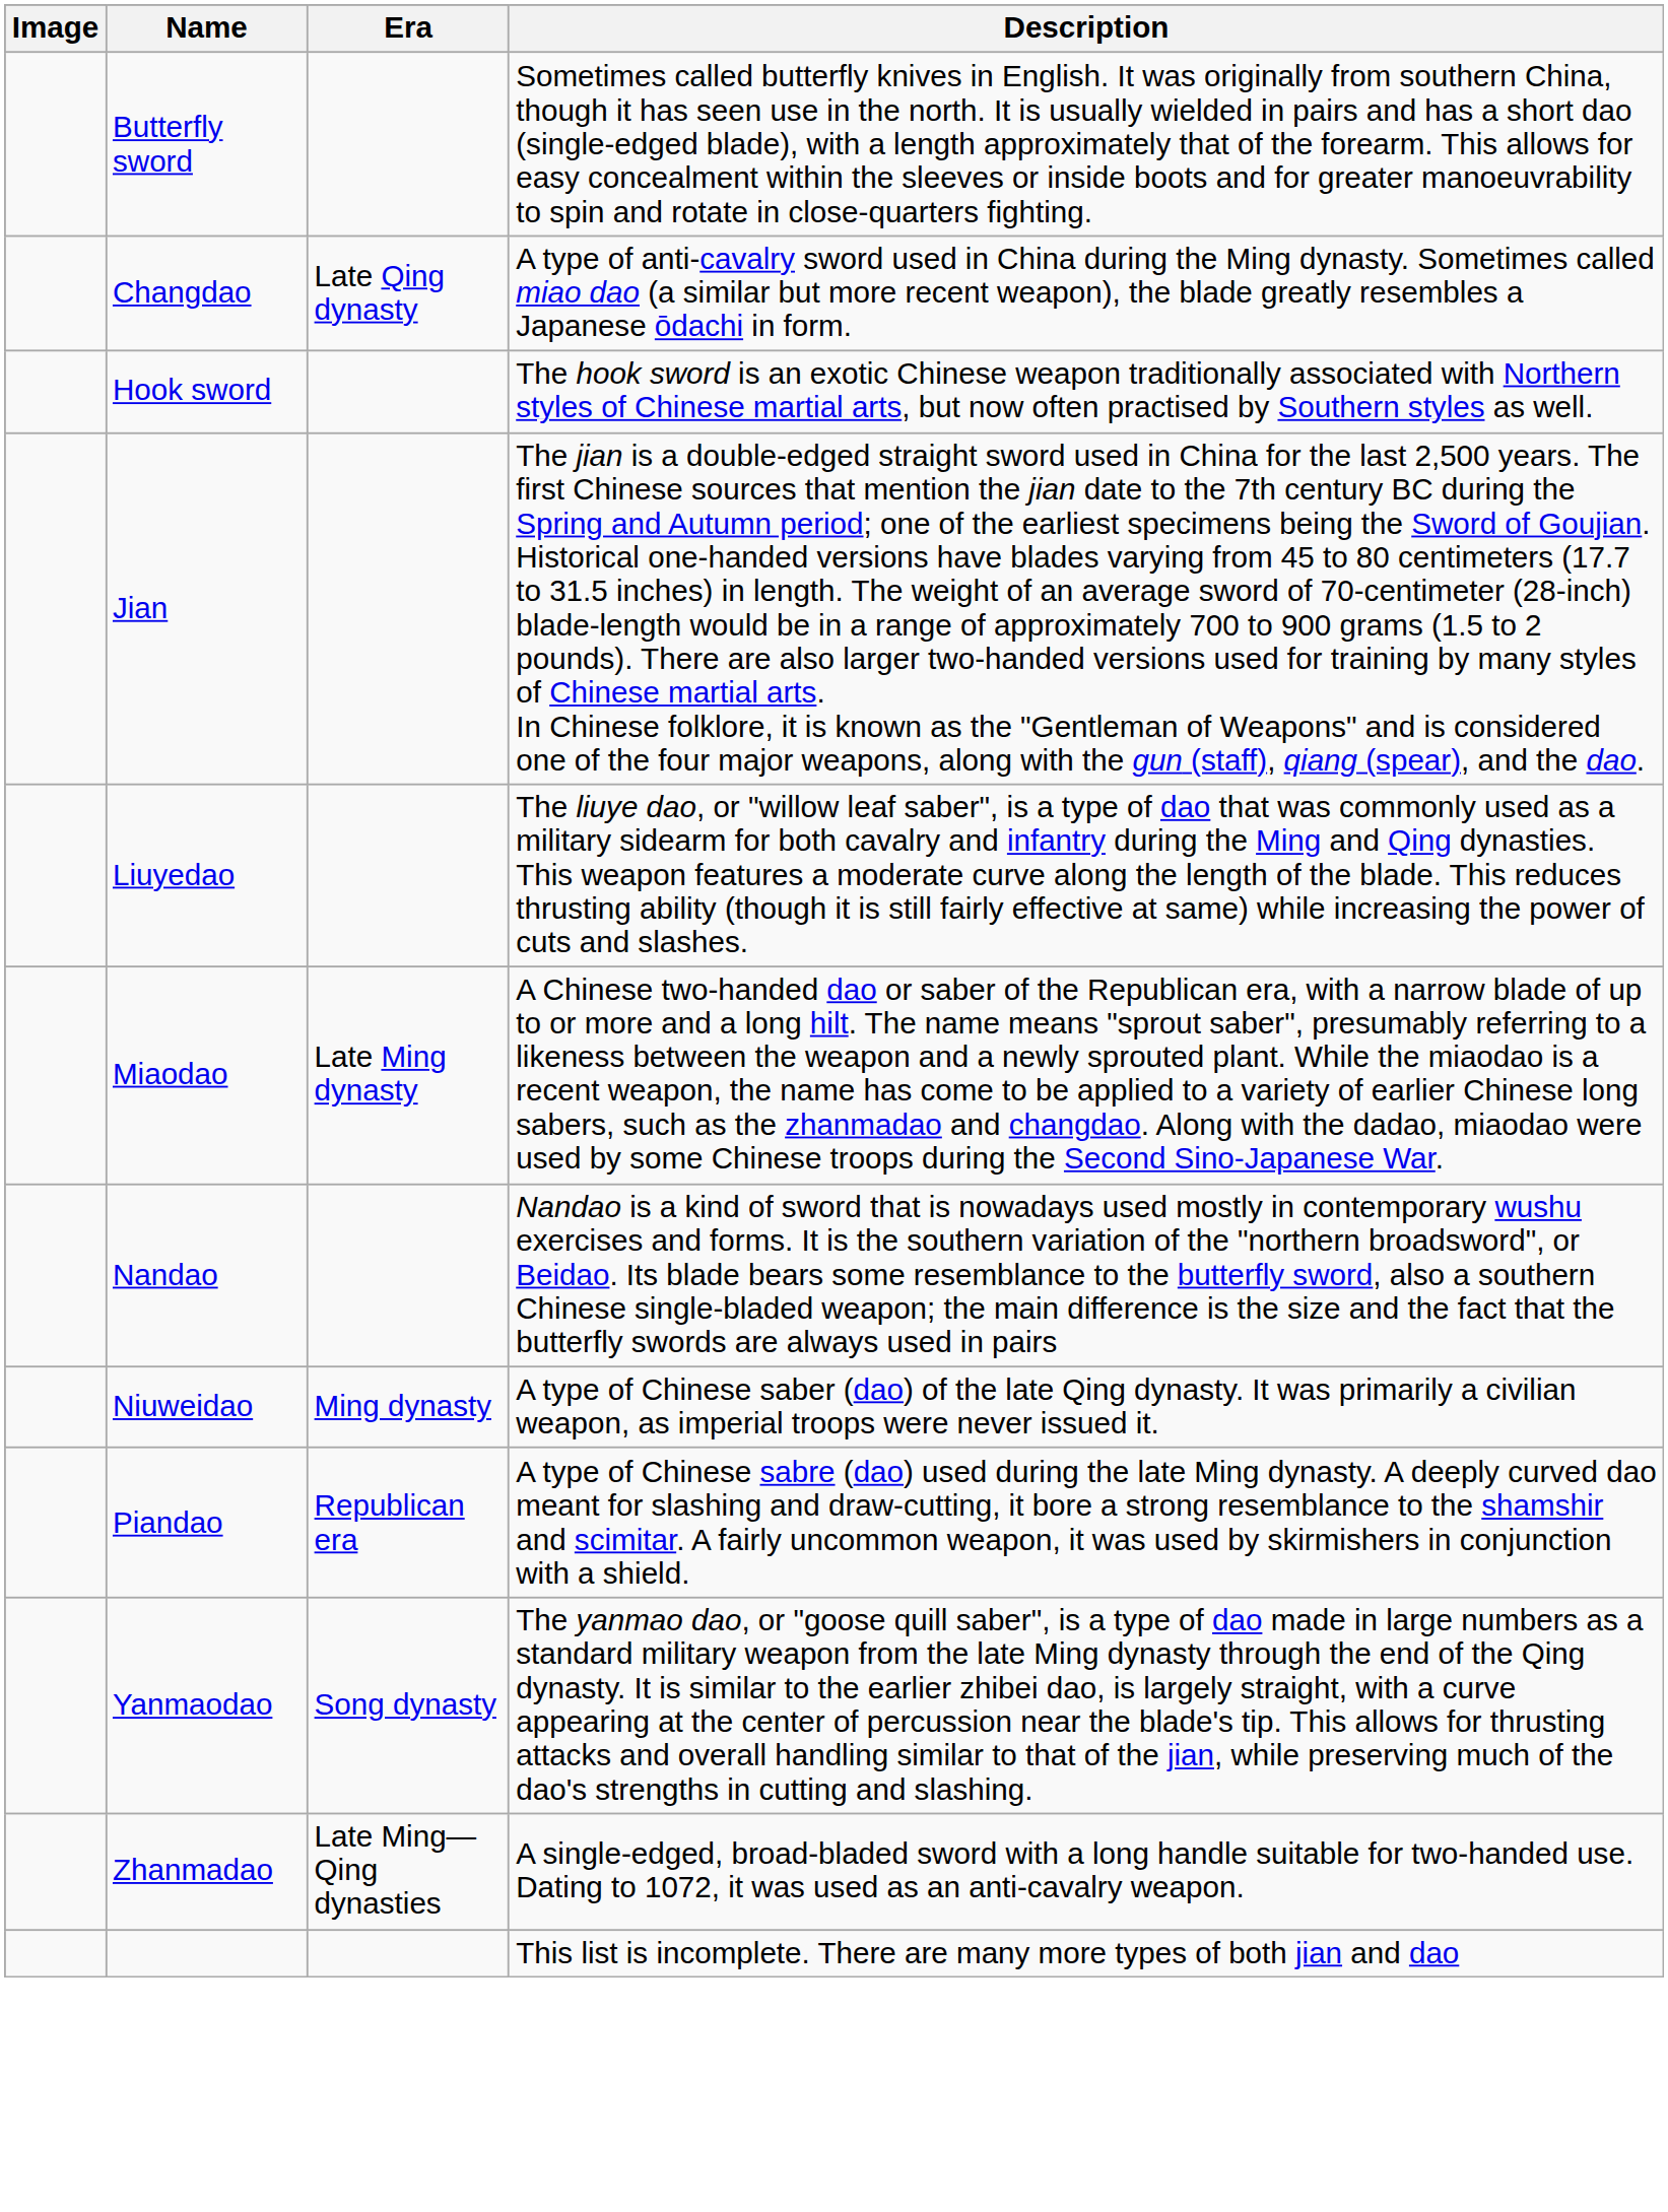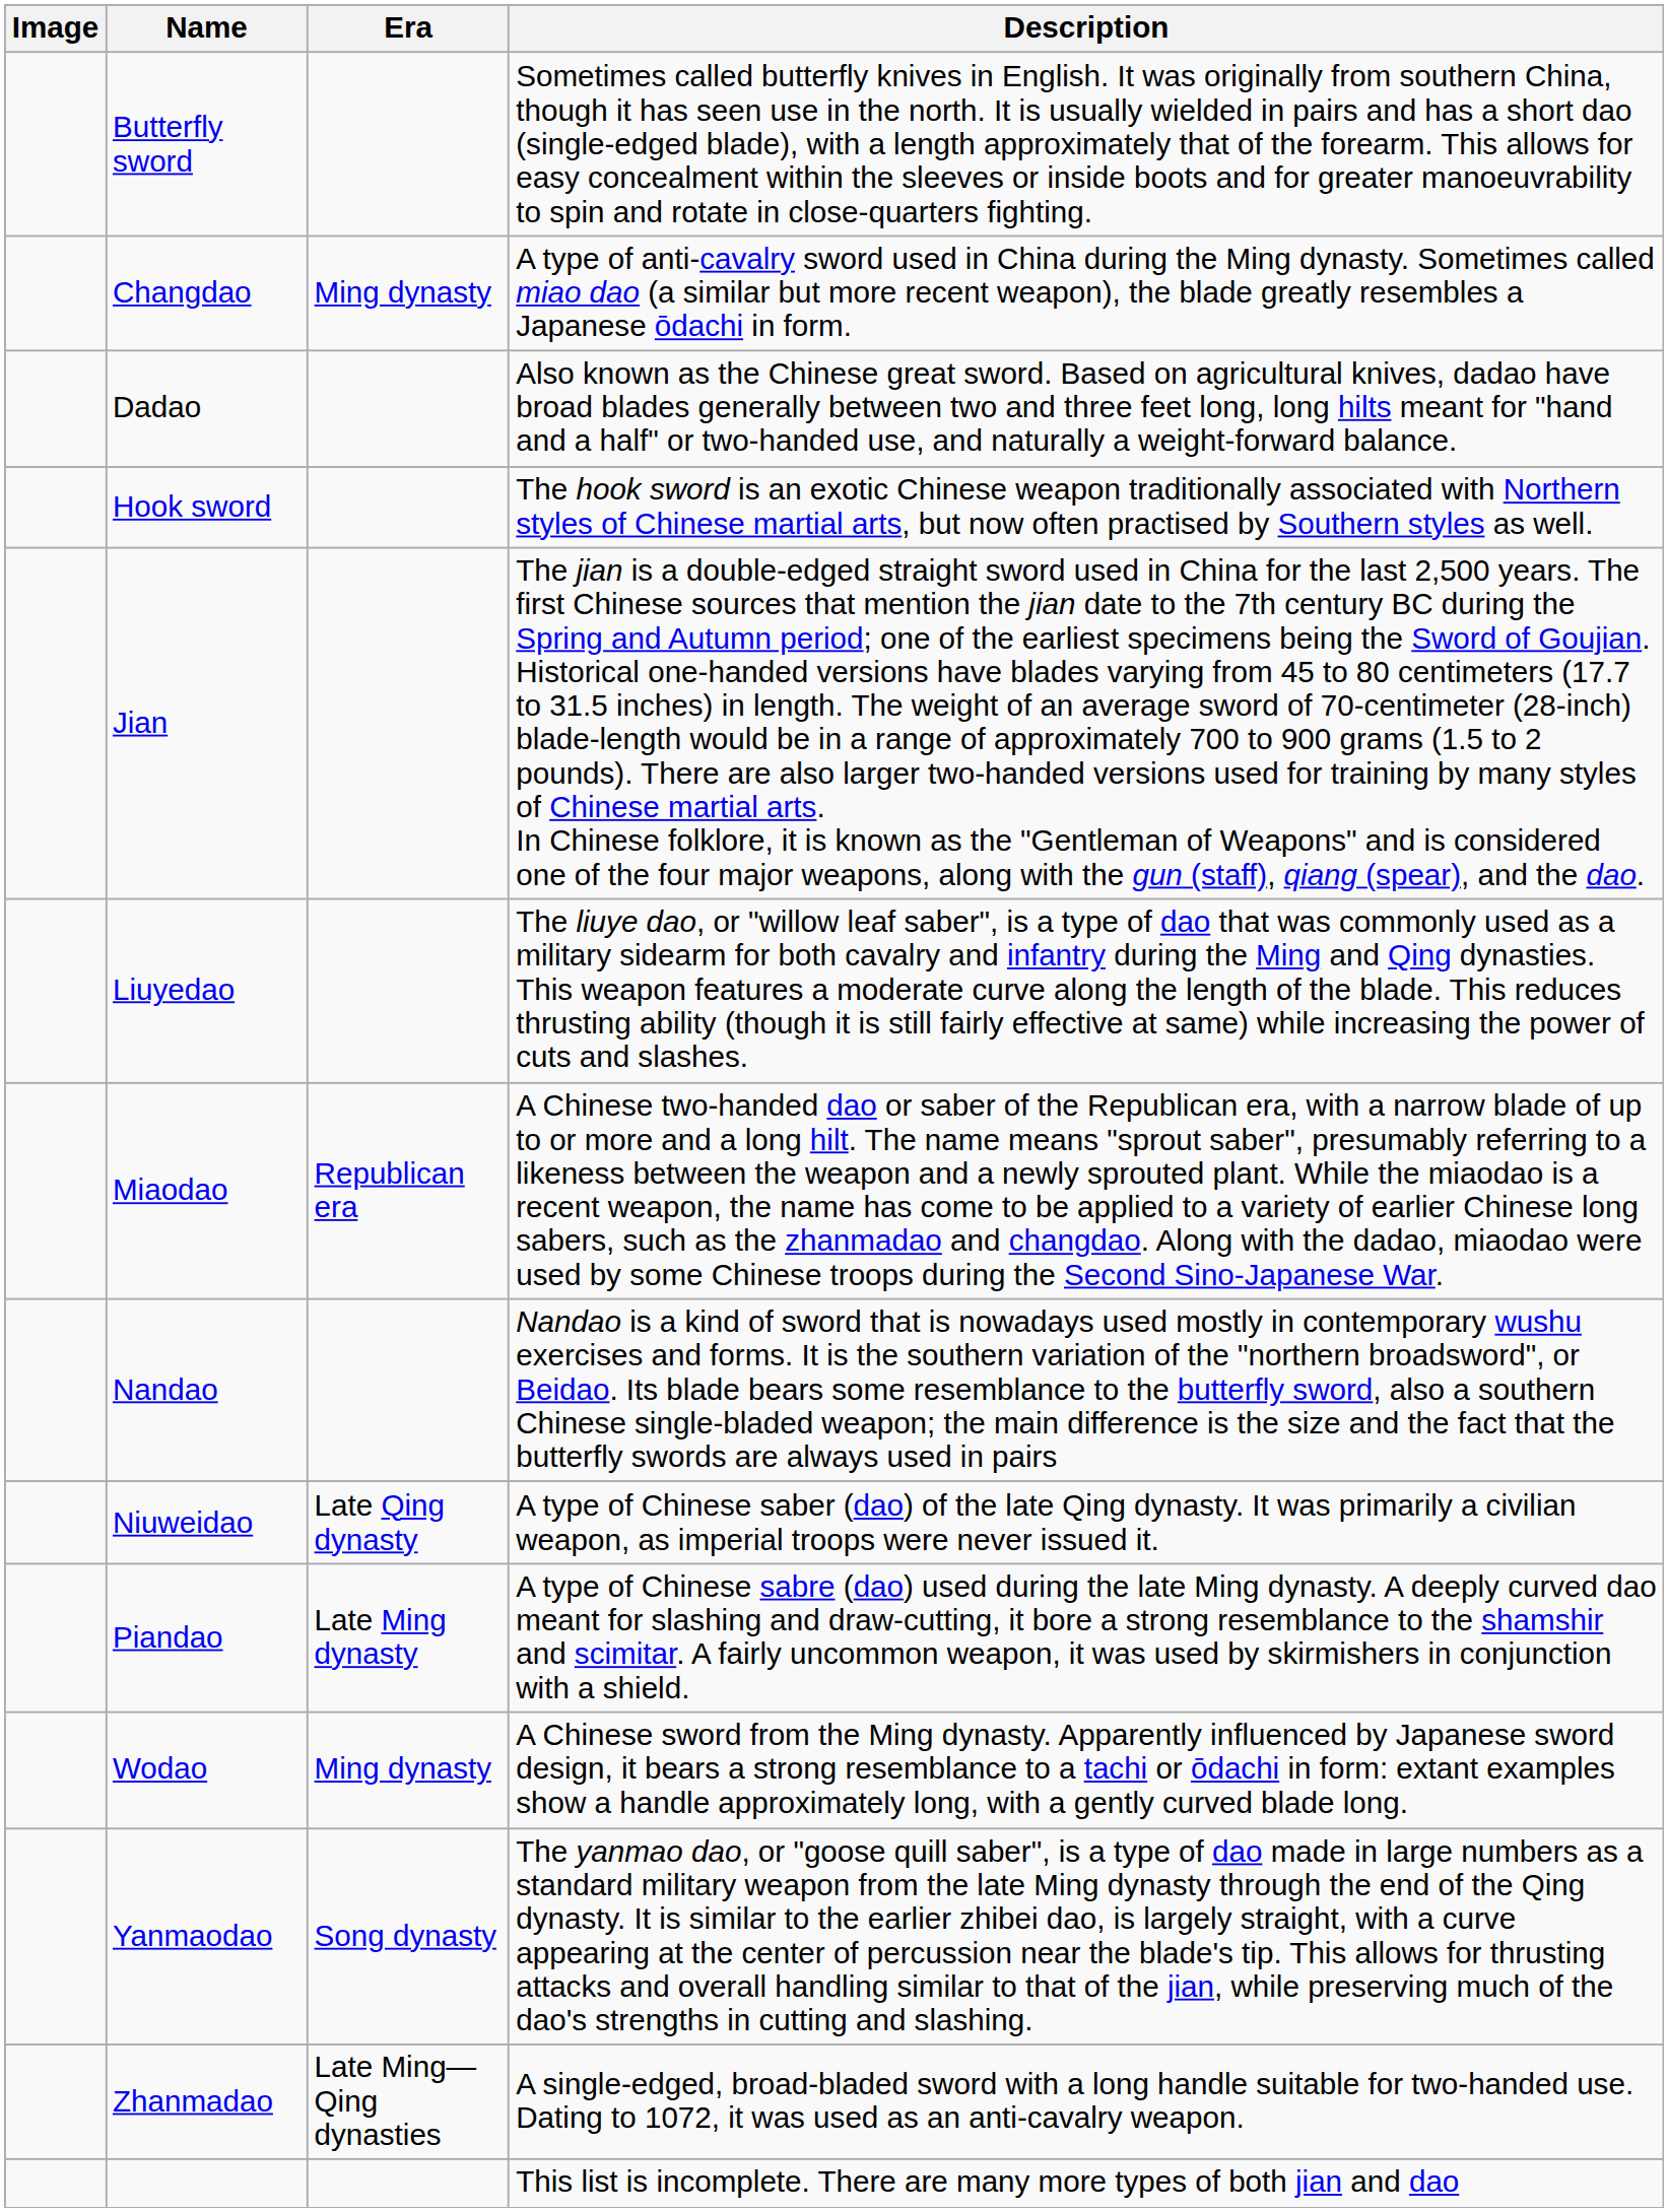Changdao | Era: Late Qing dynasty -> Ming dynasty
+ row: Dadao | Also known as the Chinese great sword. Based on agricultural knives, dadao have broad blades generally between two and three feet long, long hilts meant for "hand and a half" or two-handed use, and naturally a weight-forward balance.
Miaodao | Era: Late Ming dynasty -> Republican era
Niuweidao | Era: Ming dynasty -> Late Qing dynasty
Piandao | Era: Republican era -> Late Ming dynasty
+ row: Wodao | Ming dynasty | A Chinese sword from the Ming dynasty. Apparently influenced by Japanese sword design, it bears a strong resemblance to a tachi or ōdachi in form: extant examples show a handle approximately long, with a gently curved blade long.
